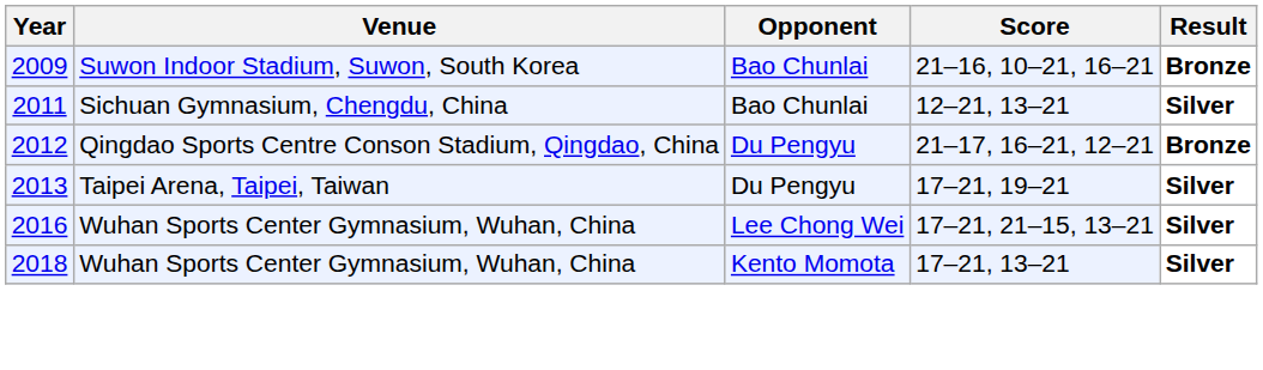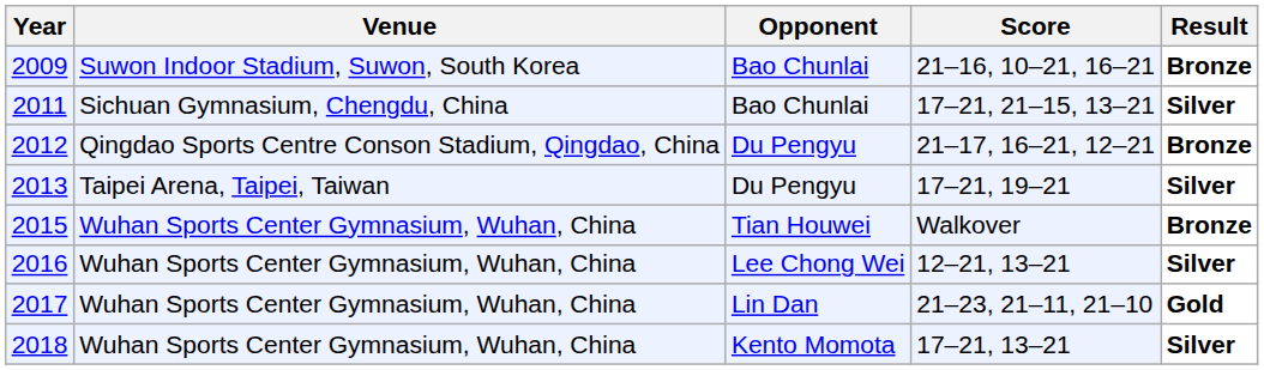2011 | Score: 12–21, 13–21 -> 17–21, 21–15, 13–21
+ row: 2015 | Wuhan Sports Center Gymnasium, Wuhan, China | Tian Houwei | Walkover | Bronze
2016 | Score: 17–21, 21–15, 13–21 -> 12–21, 13–21
+ row: 2017 | Wuhan Sports Center Gymnasium, Wuhan, China | Lin Dan | 21–23, 21–11, 21–10 | Gold
